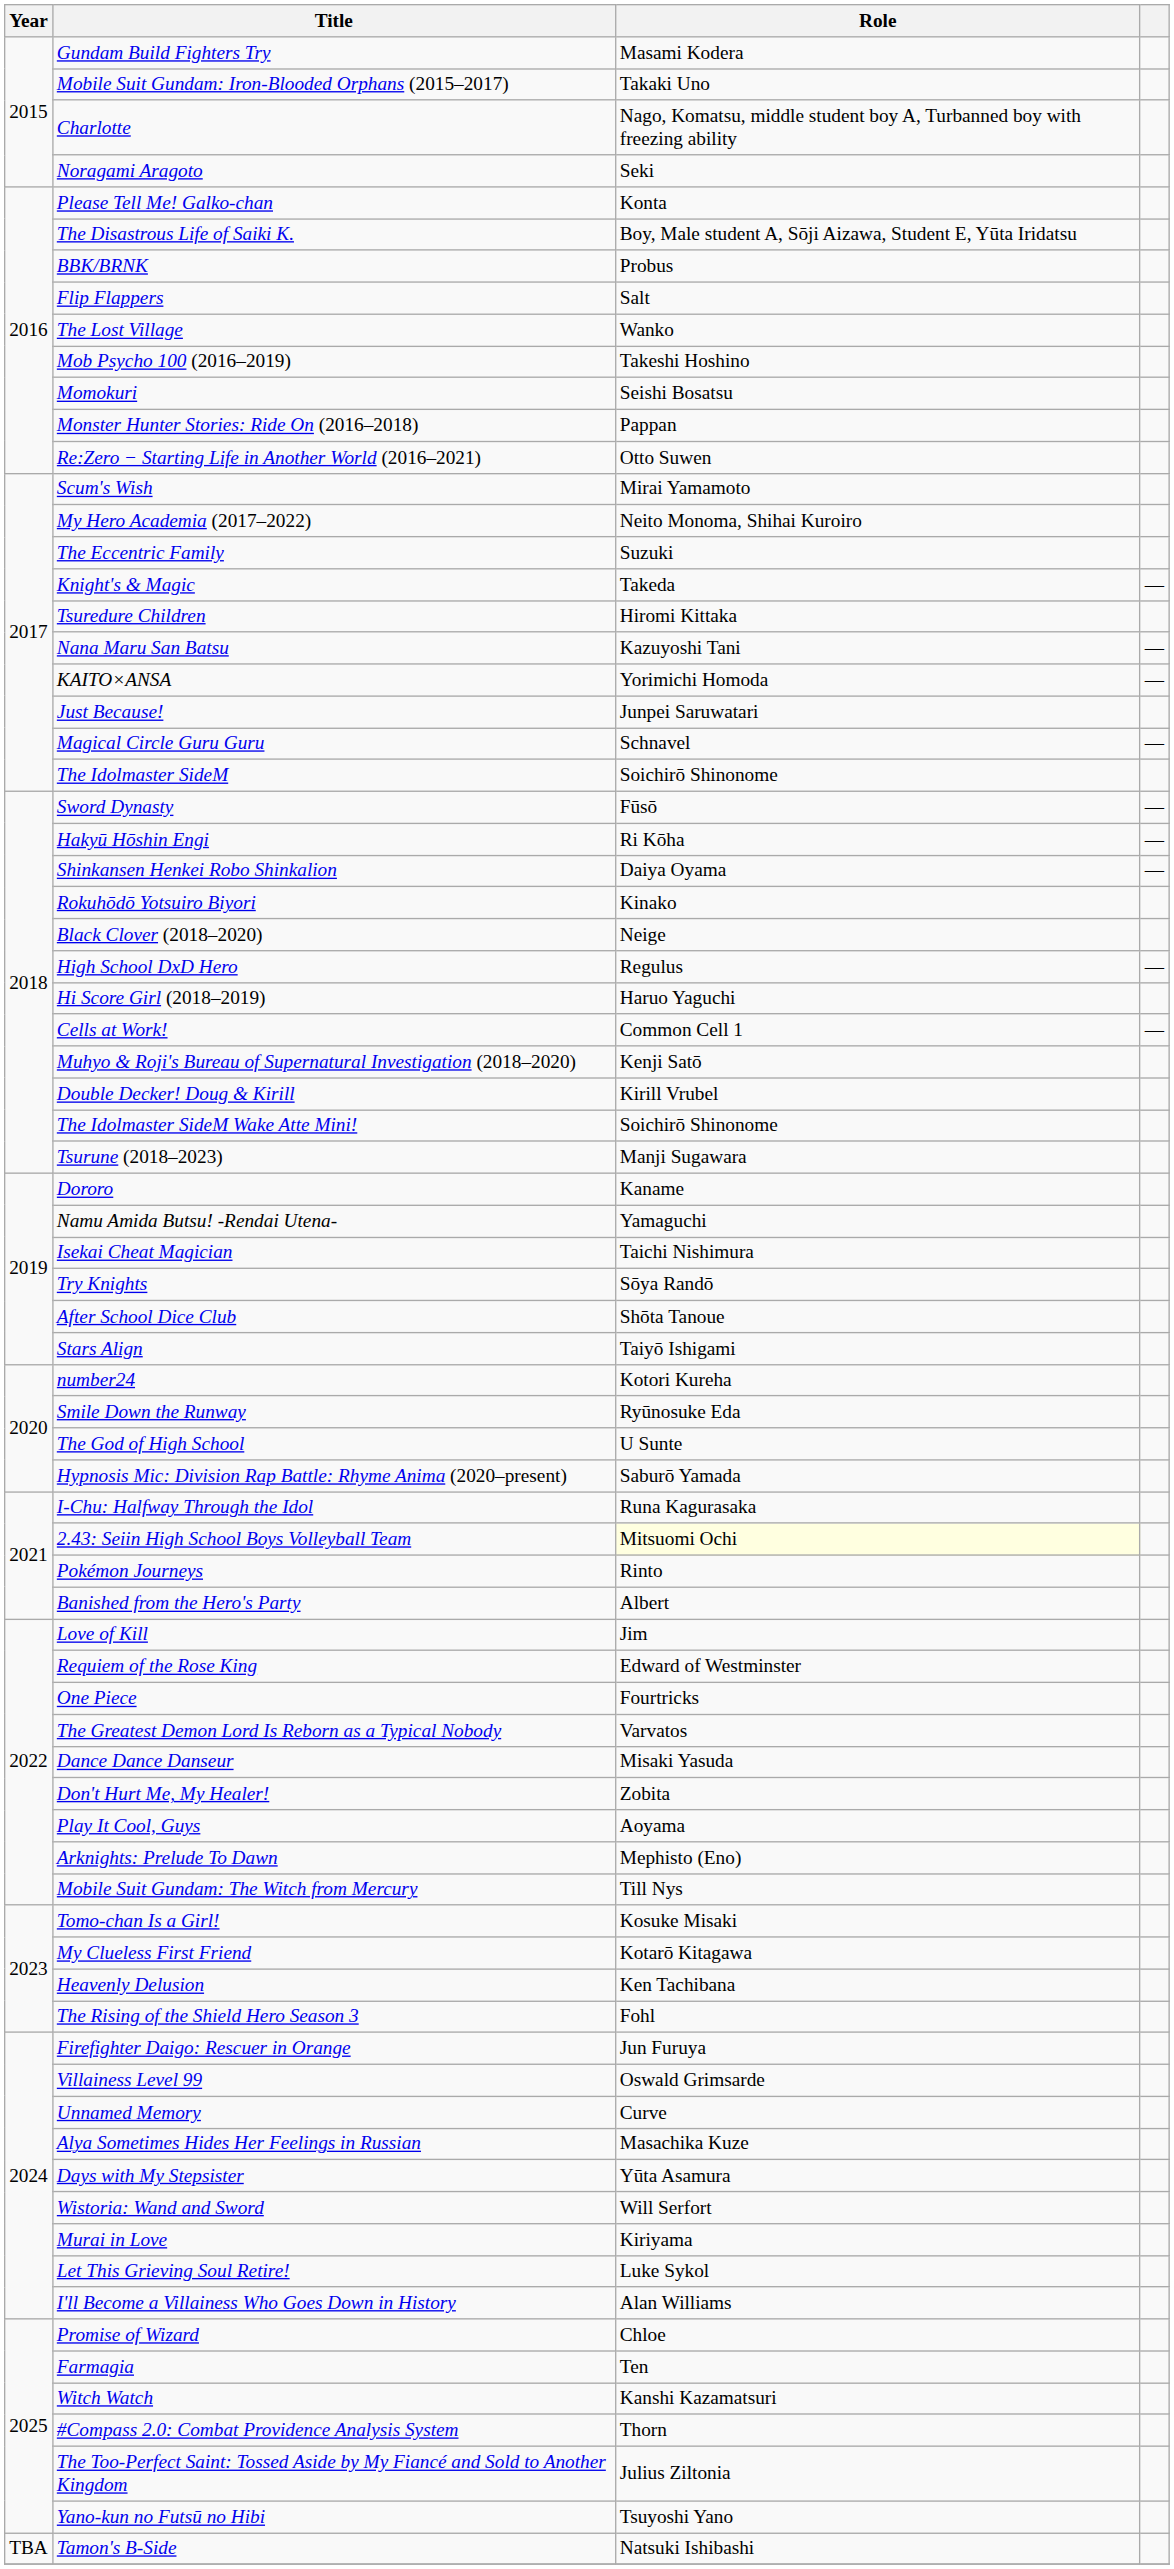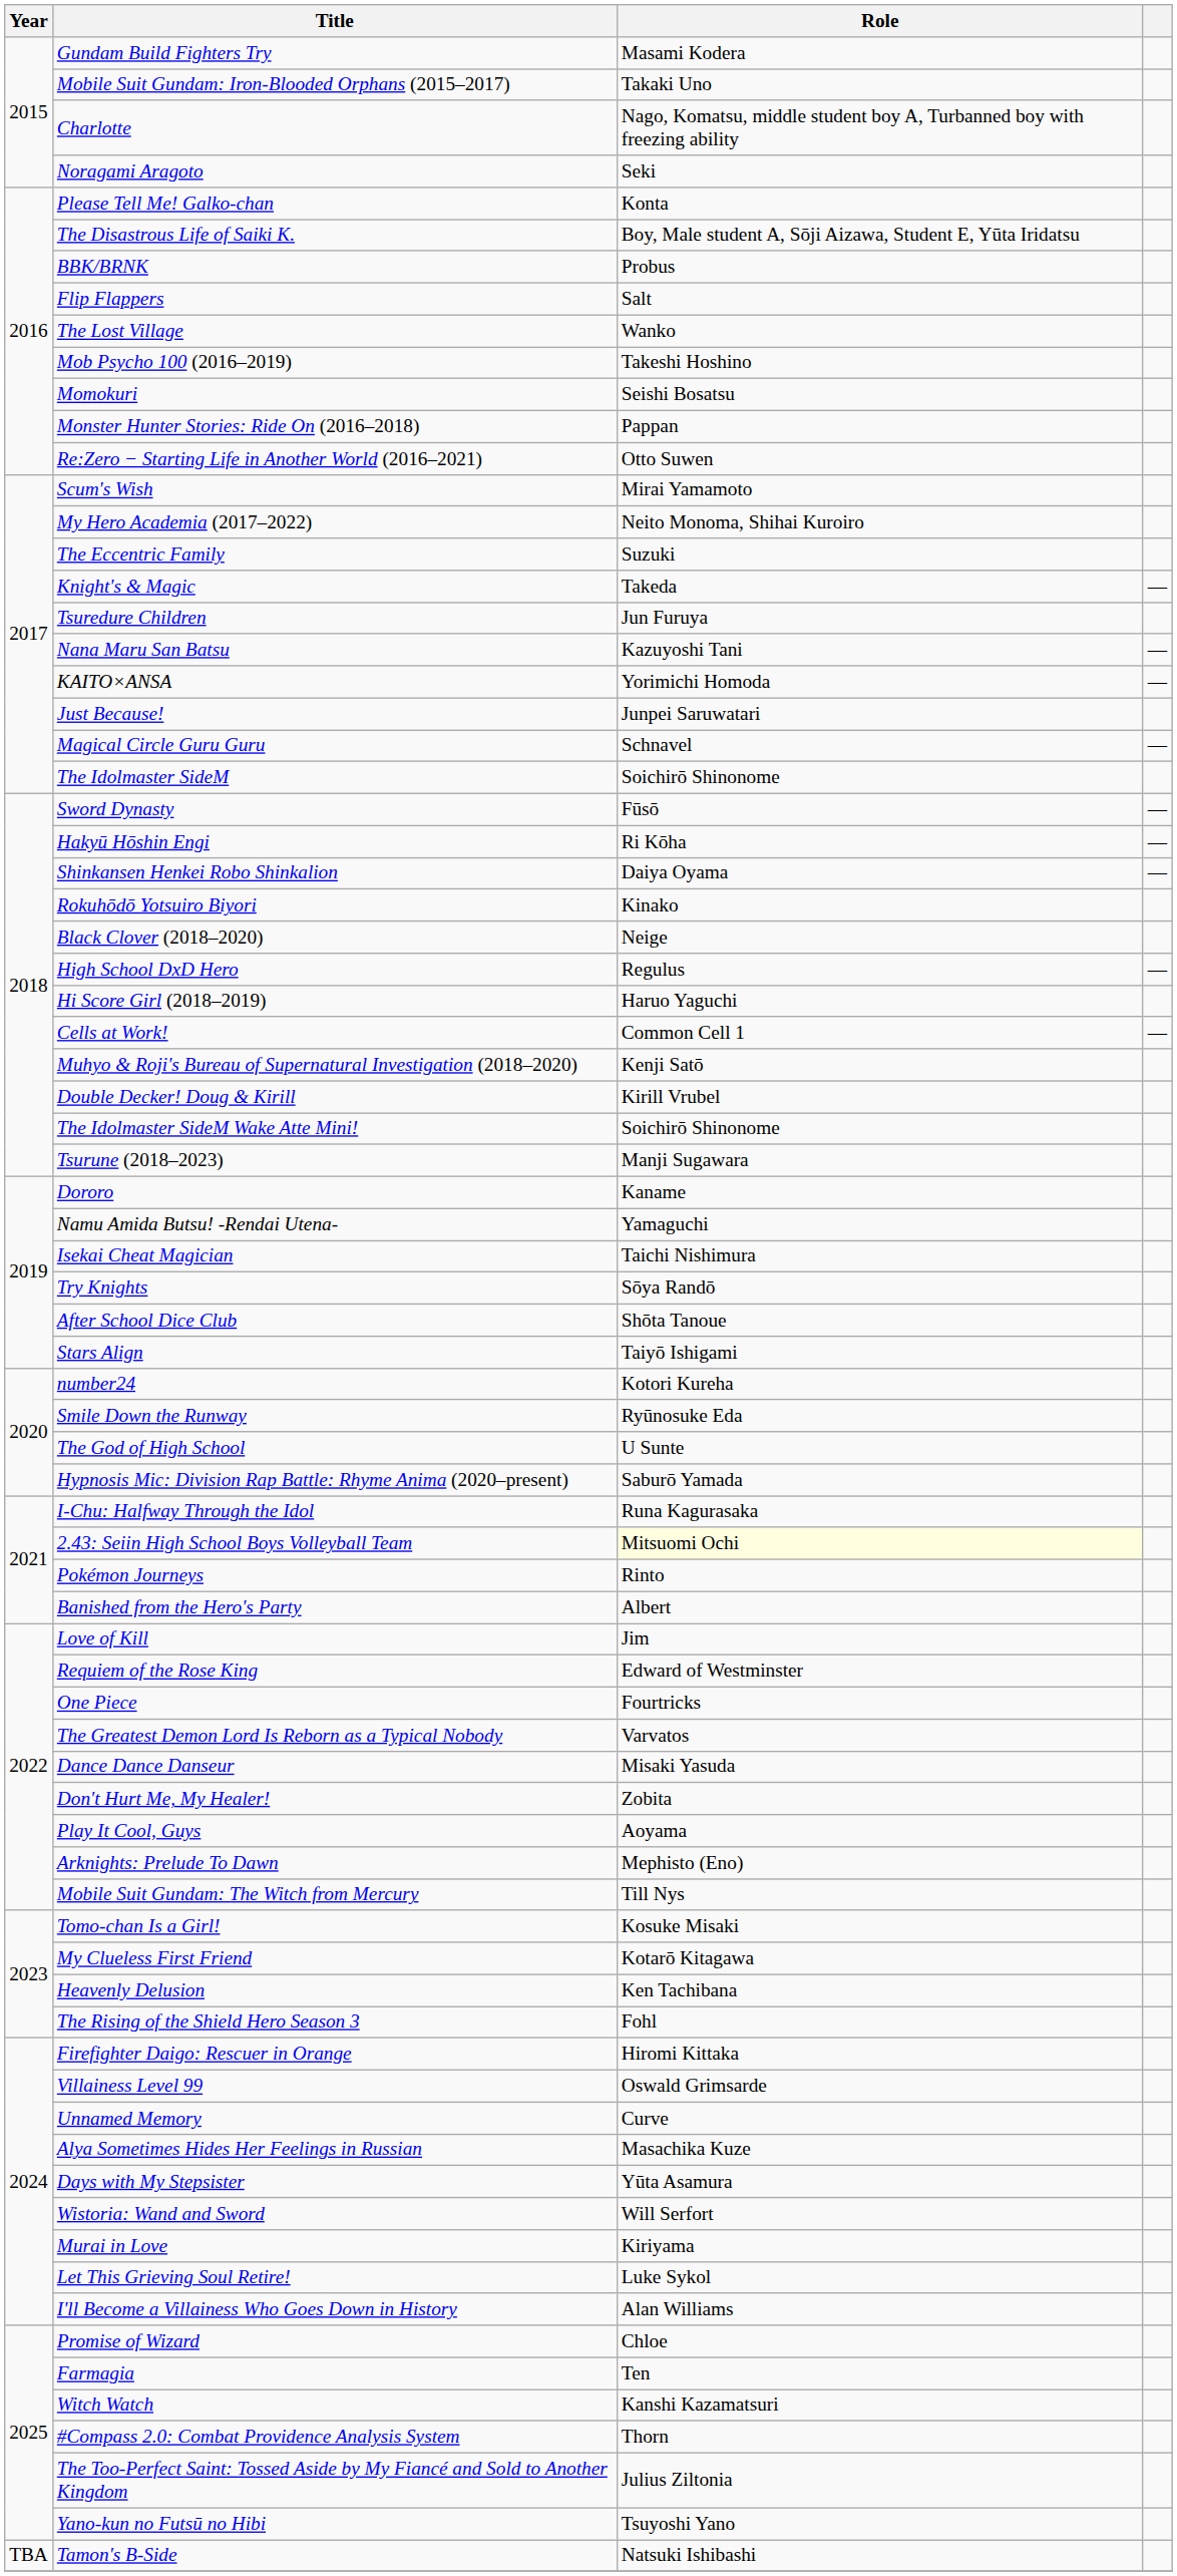Tsuredure Children | Role: Hiromi Kittaka -> Jun Furuya
Firefighter Daigo: Rescuer in Orange | Role: Jun Furuya -> Hiromi Kittaka
